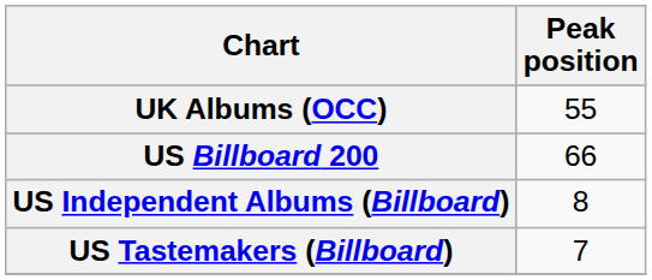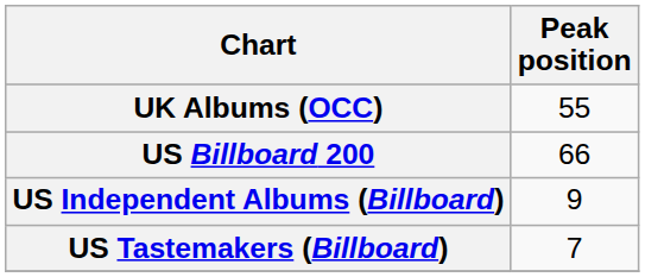US Independent Albums (Billboard) | Peak position: 8 -> 9
